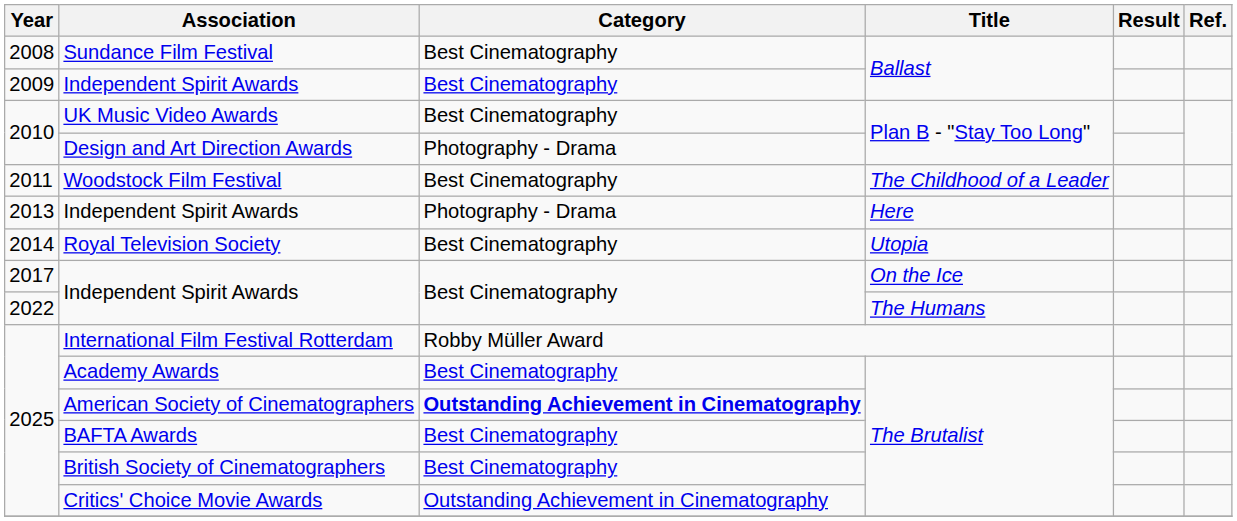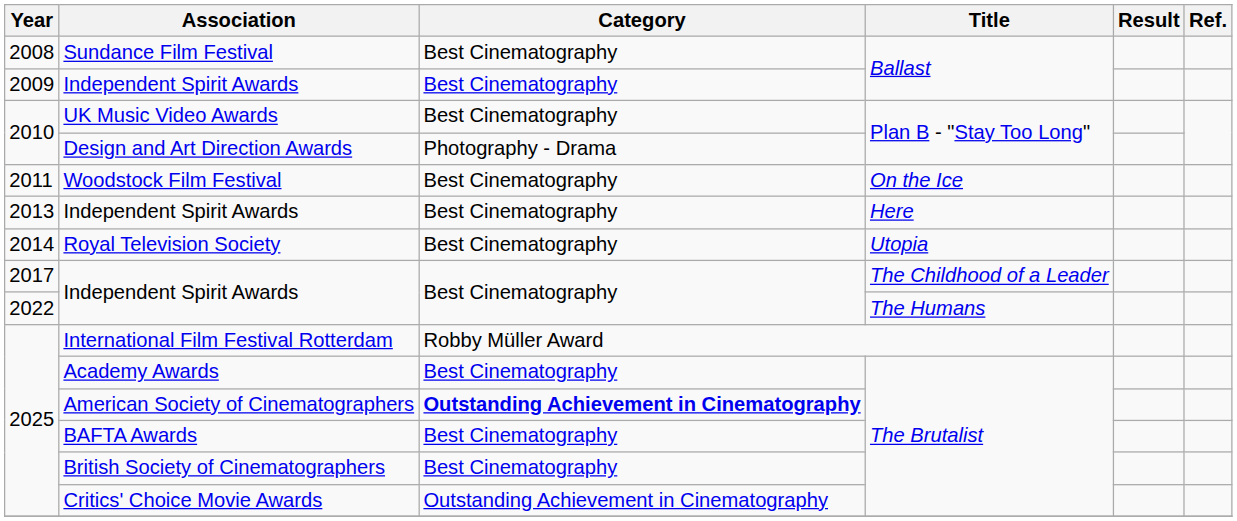Woodstock Film Festival | Title: The Childhood of a Leader -> On the Ice
2013 / Independent Spirit Awards | Category: Photography - Drama -> Best Cinematography
2017 / Independent Spirit Awards | Title: On the Ice -> The Childhood of a Leader
